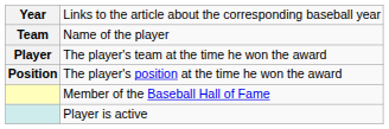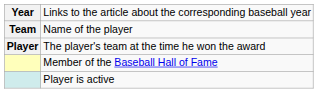- row: Position | The player's position at the time he won the award
